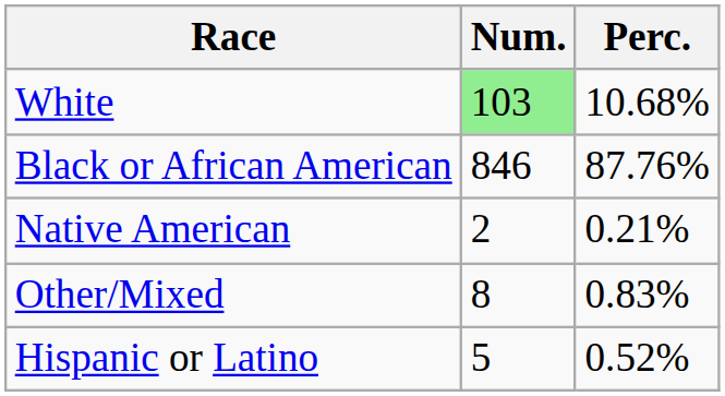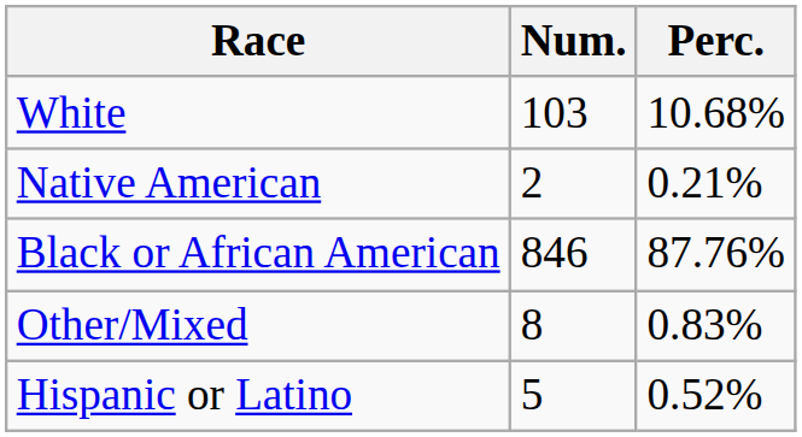White | Num.: lightgreen background -> no background
rows swapped: Black or African American <-> Native American
